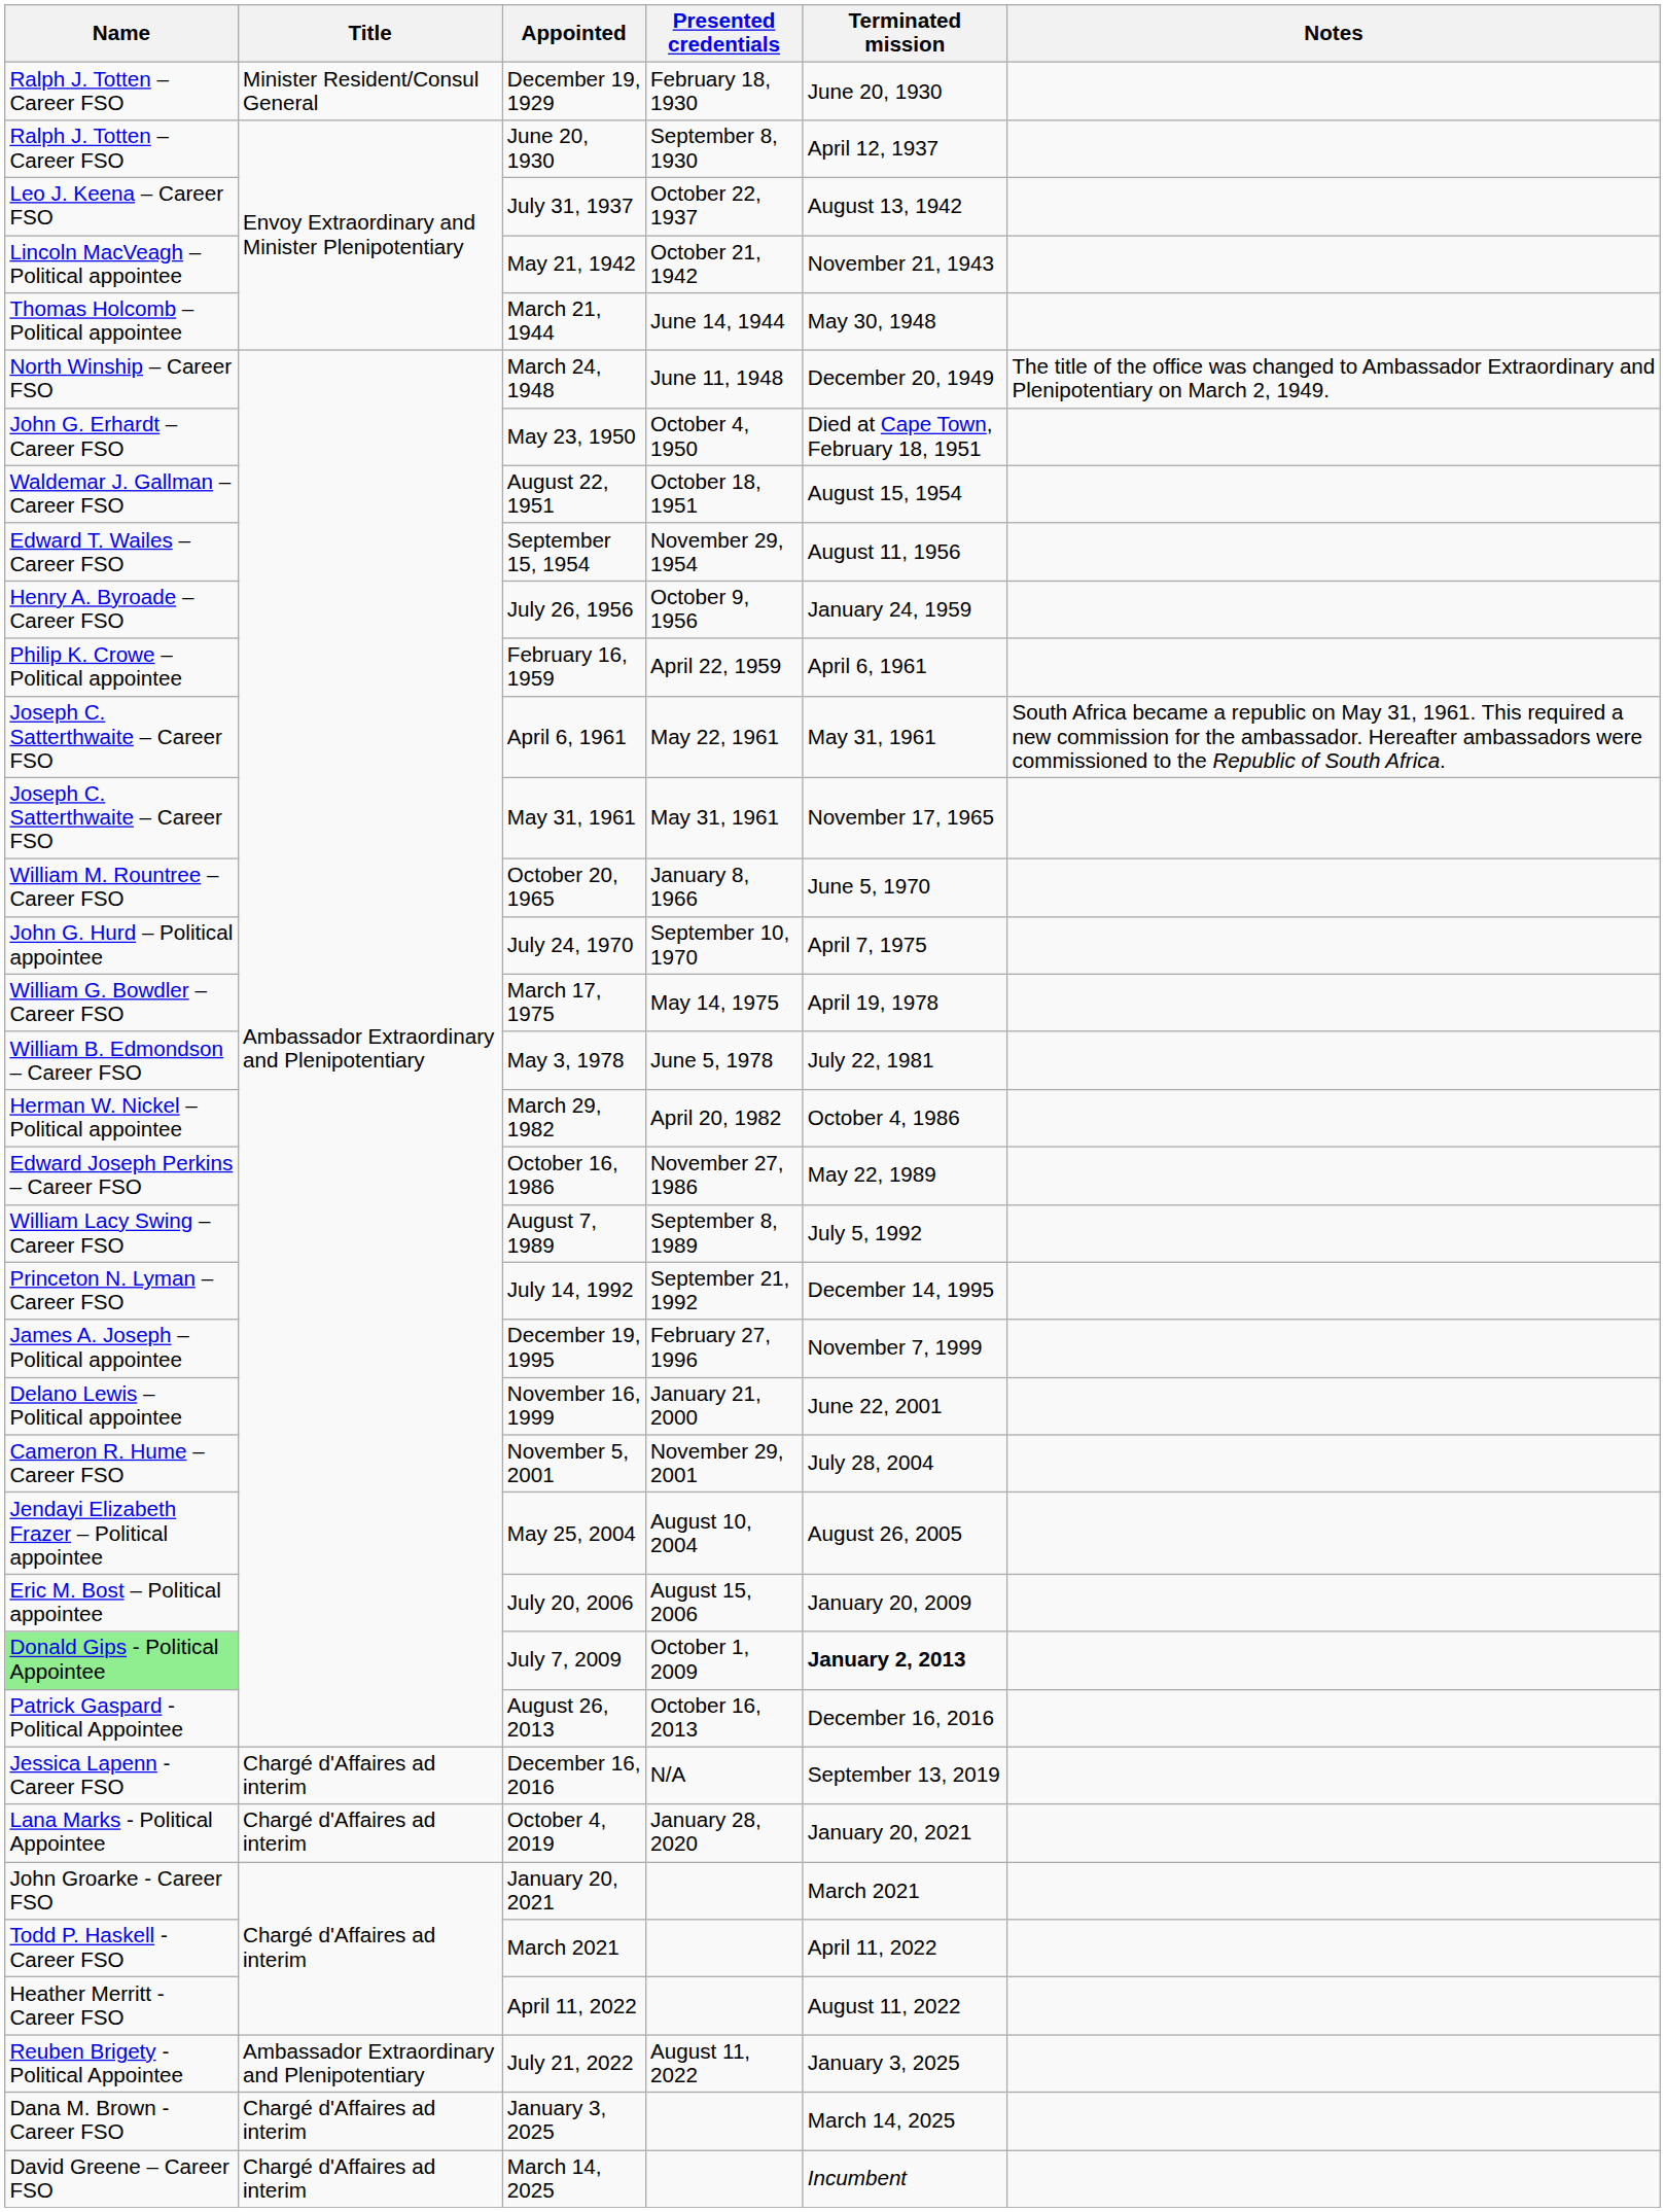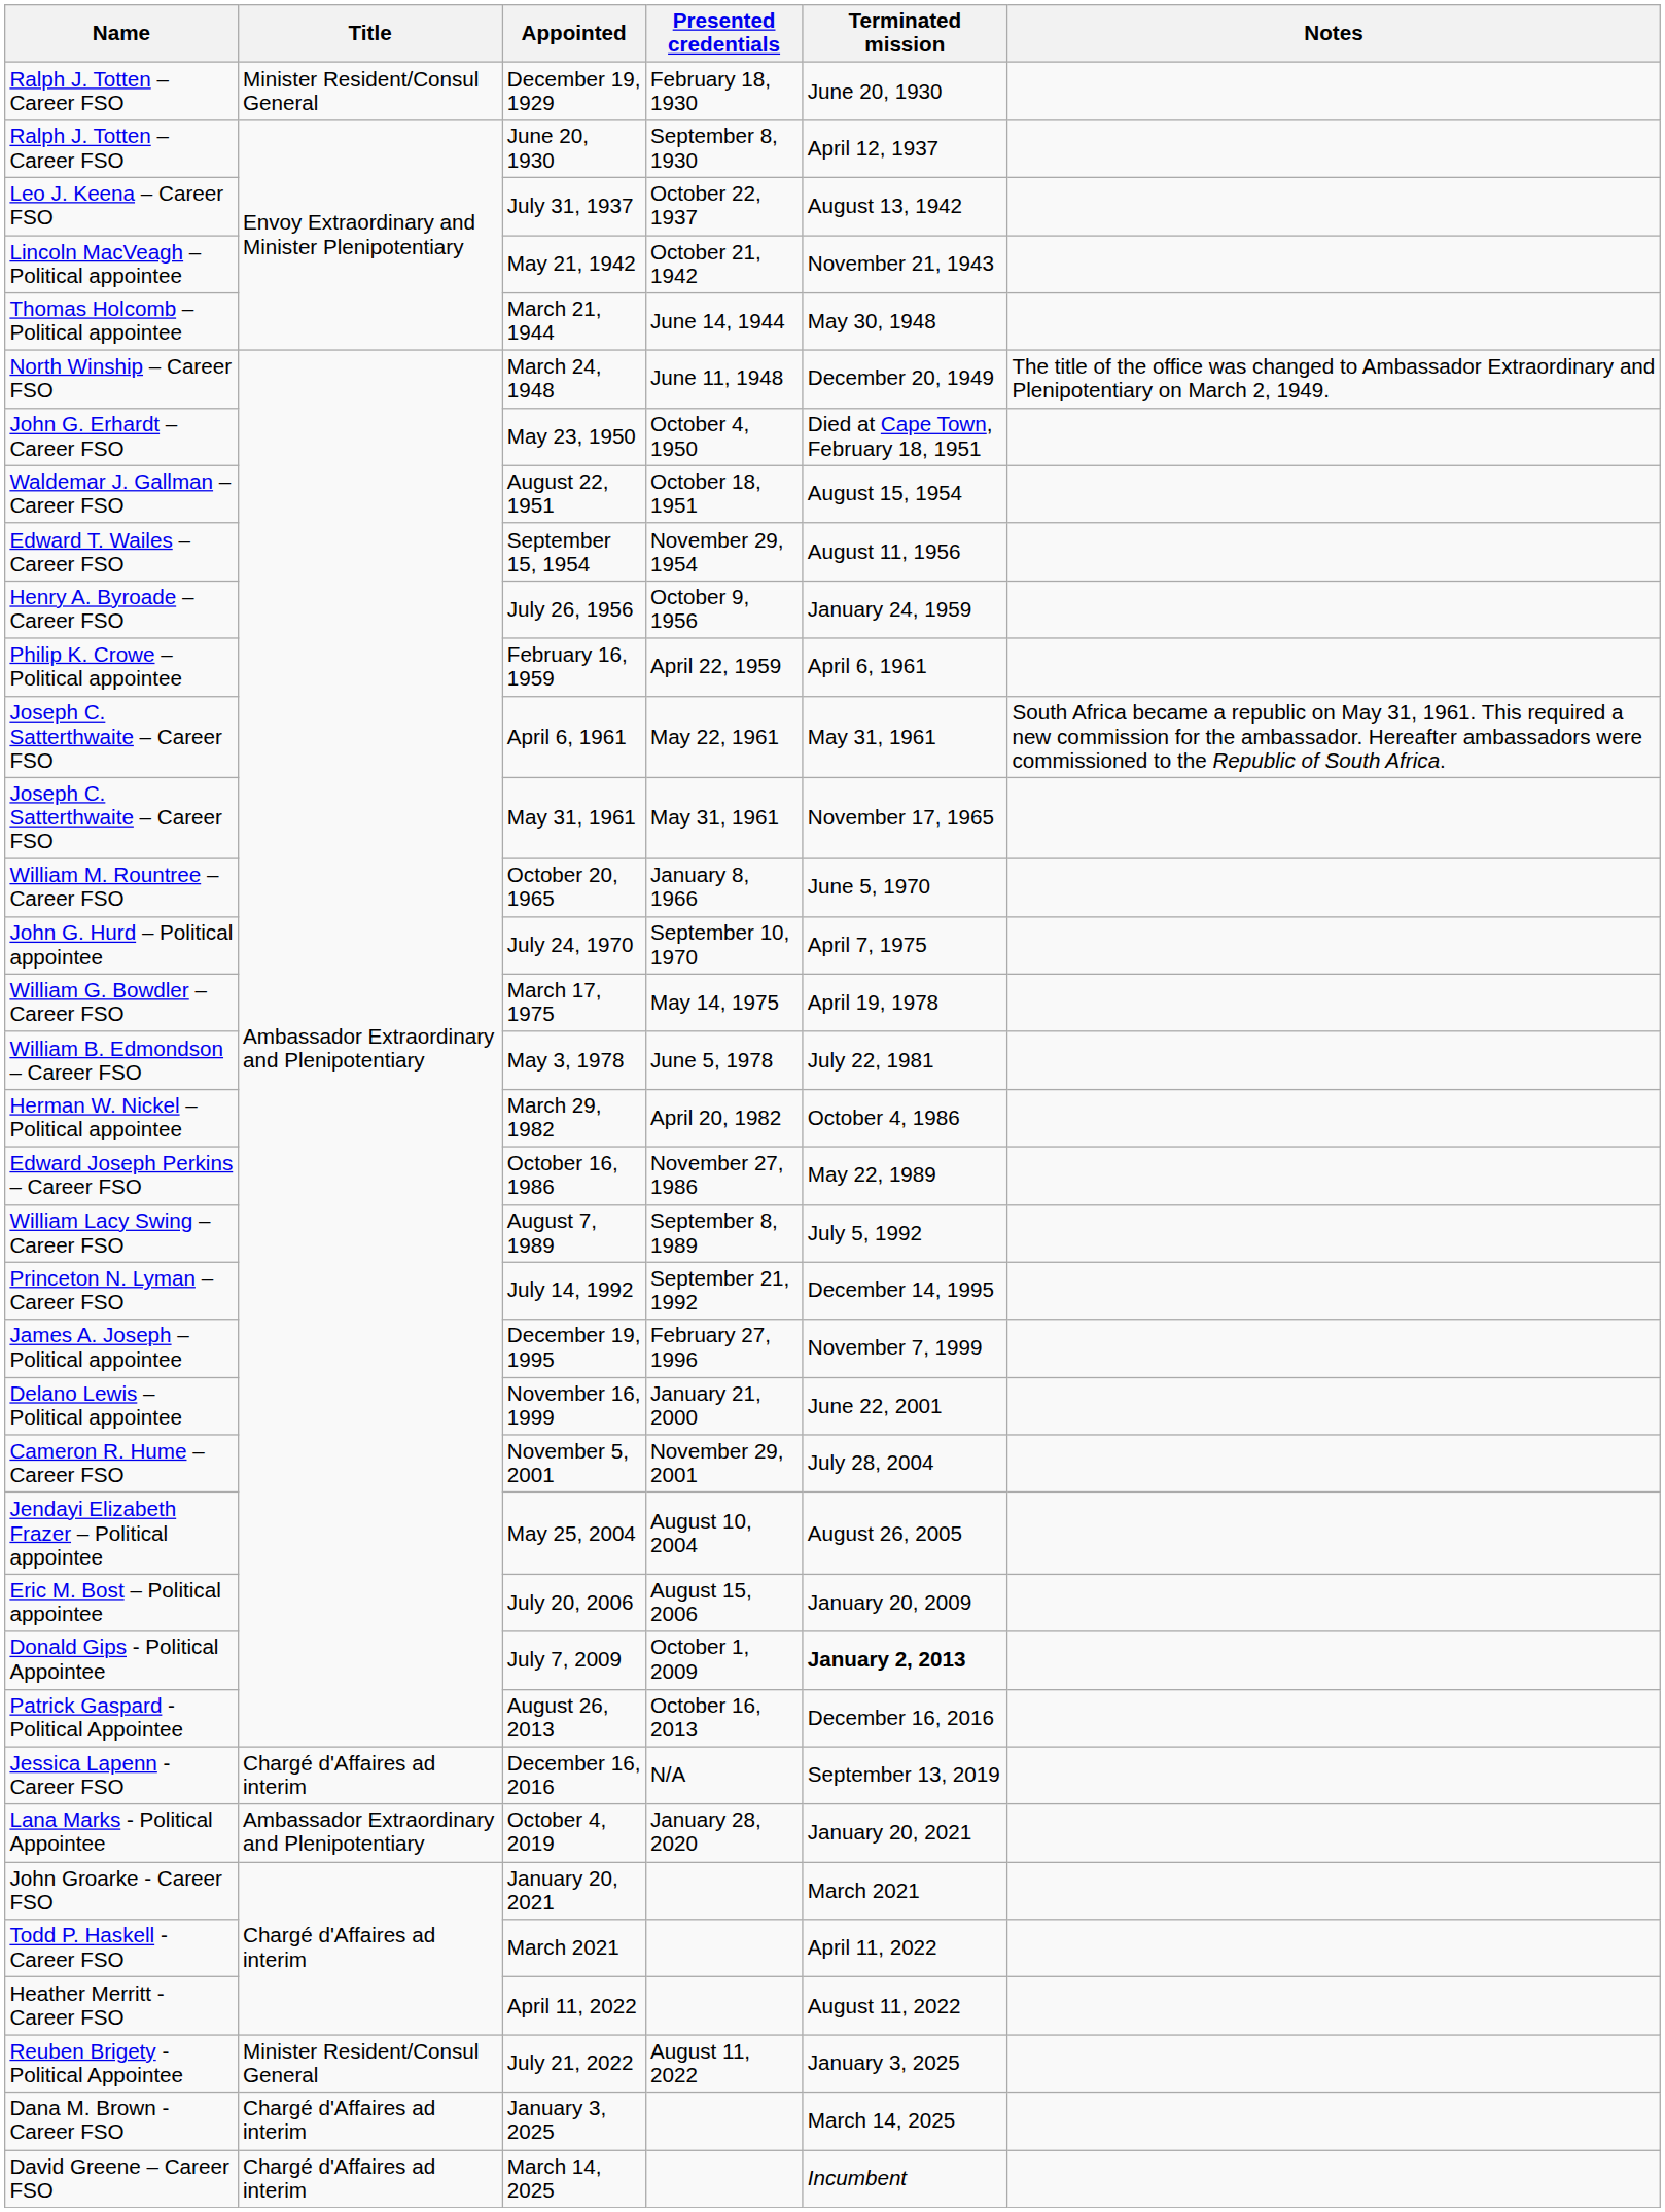July 7, 2009 | Name: lightgreen background -> no background
October 4, 2019 | Title: Chargé d'Affaires ad interim -> Ambassador Extraordinary and Plenipotentiary
July 21, 2022 | Title: Ambassador Extraordinary and Plenipotentiary -> Minister Resident/Consul General
